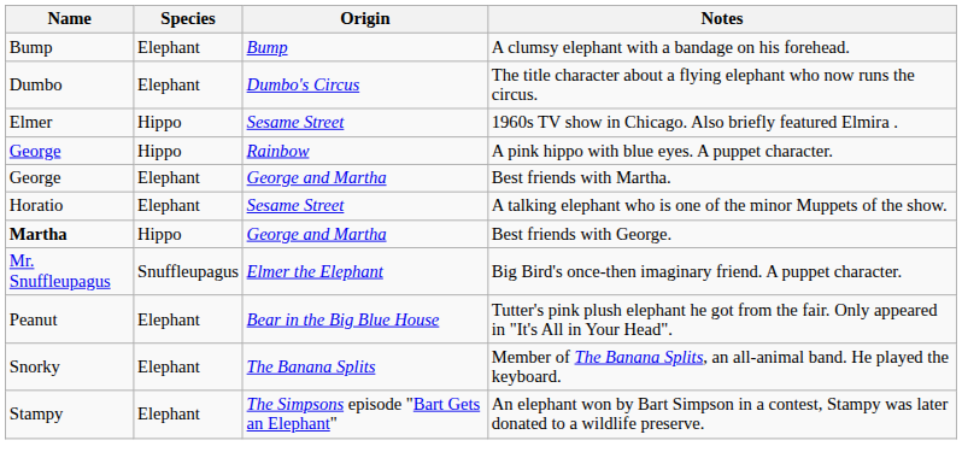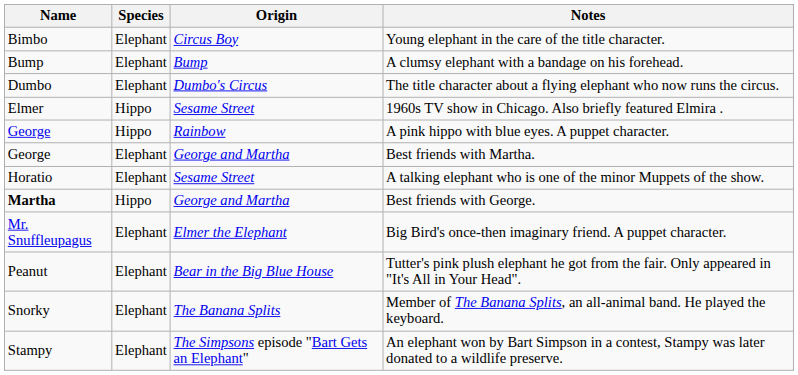+ row: Bimbo | Elephant | Circus Boy | Young elephant in the care of the title character.
Big Bird's once-then imaginary friend. A puppet character. | Species: Snuffleupagus -> Elephant
